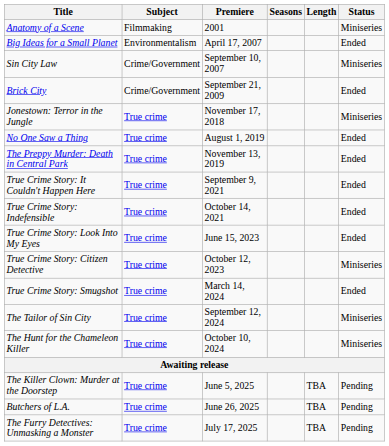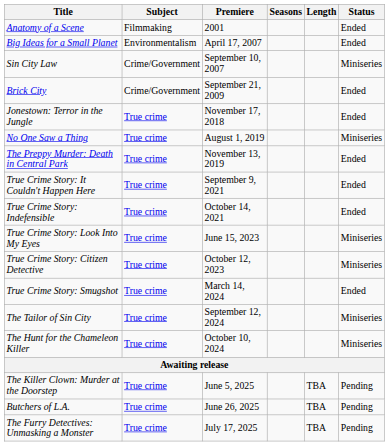Anatomy of a Scene | Status: Miniseries -> Ended
Jonestown: Terror in the Jungle | Status: Miniseries -> Ended
No One Saw a Thing | Status: Ended -> Miniseries
True Crime Story: Look Into My Eyes | Status: Ended -> Miniseries
